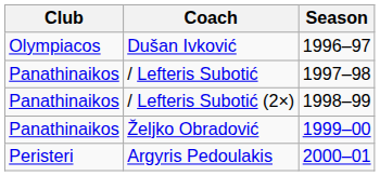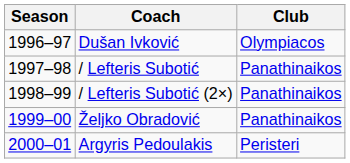columns swapped: Season <-> Club
